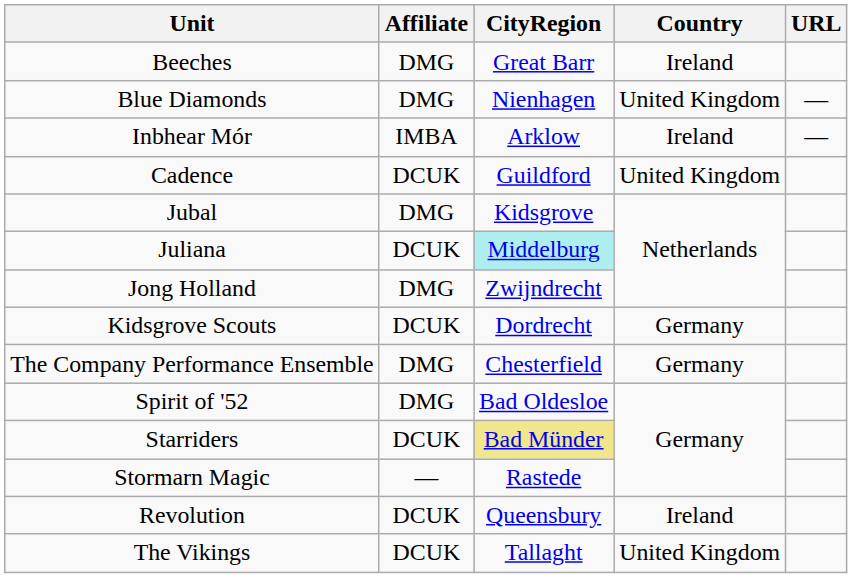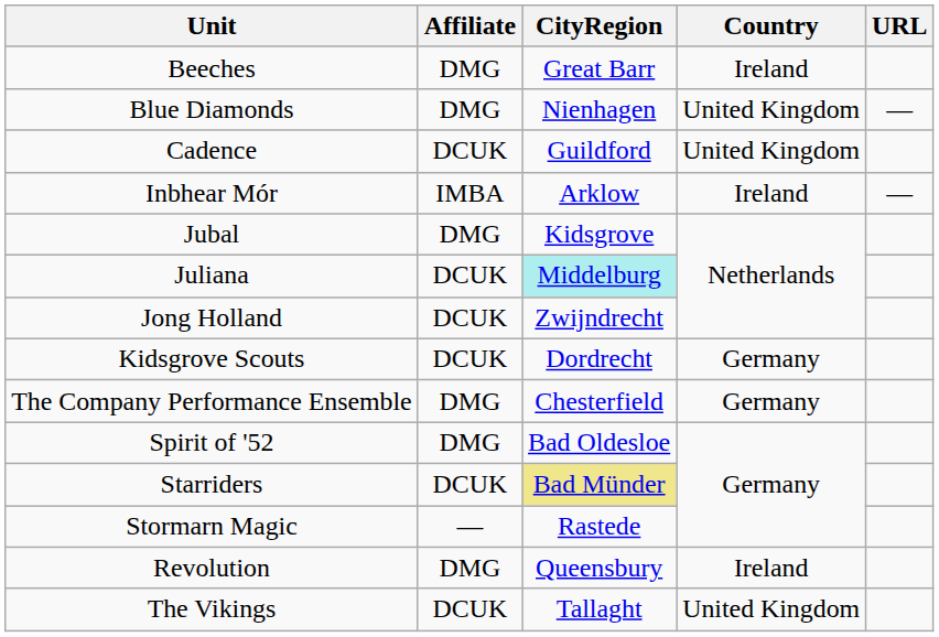rows swapped: Cadence <-> Inbhear Mór
Jong Holland | Affiliate: DMG -> DCUK
Revolution | Affiliate: DCUK -> DMG
